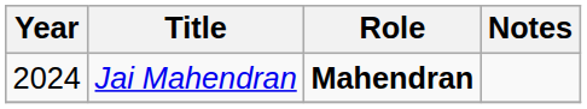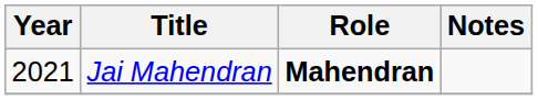Jai Mahendran | Year: 2024 -> 2021
